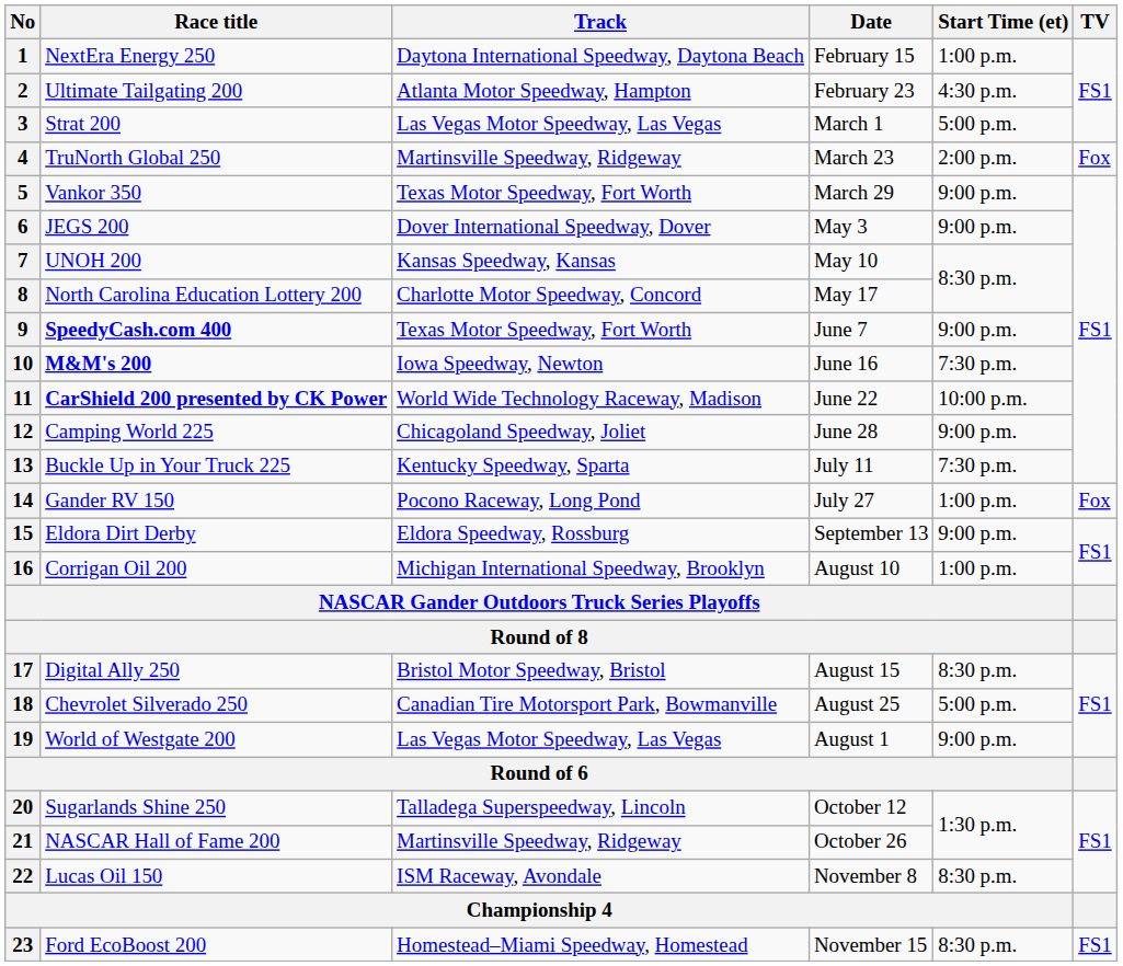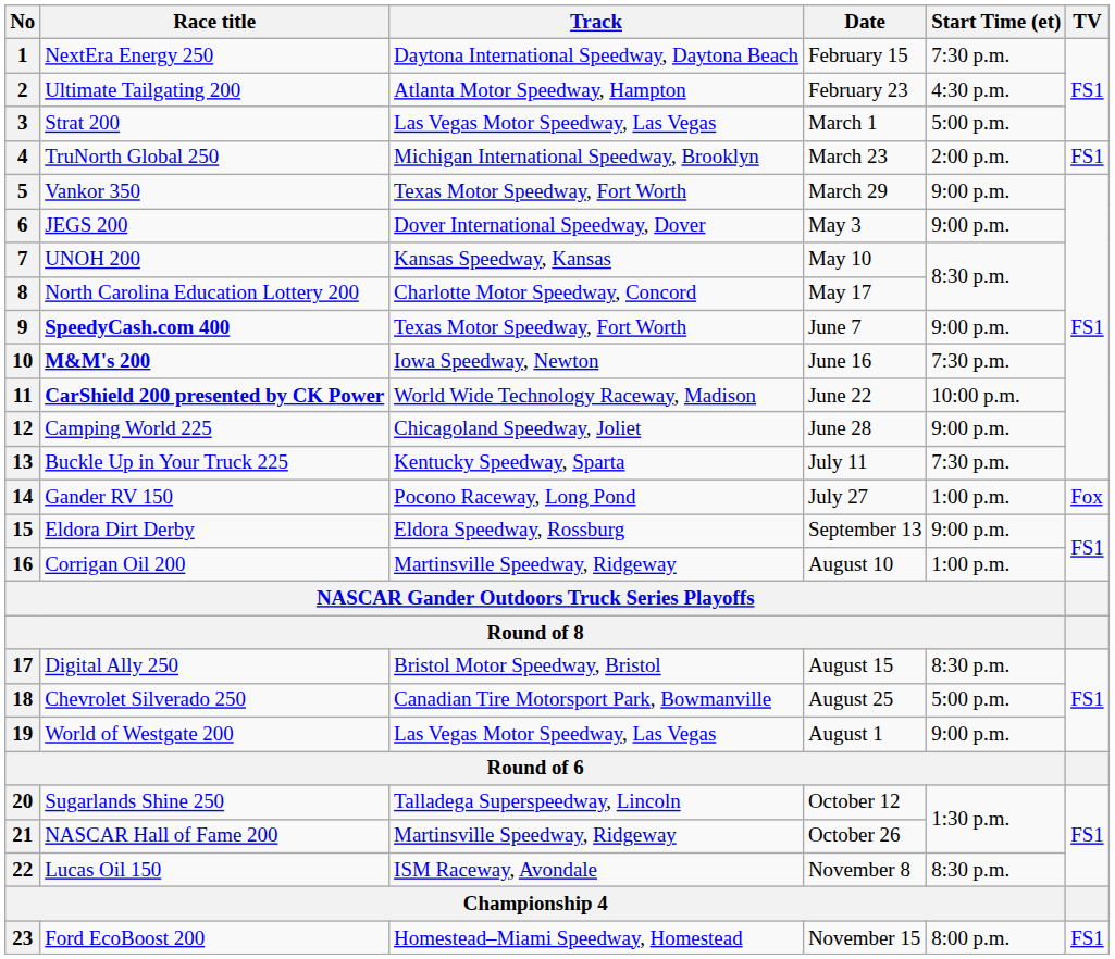1 | Start Time (et): 1:00 p.m. -> 7:30 p.m.
4 | Track: Martinsville Speedway, Ridgeway -> Michigan International Speedway, Brooklyn
4 | TV: Fox -> FS1
16 | Track: Michigan International Speedway, Brooklyn -> Martinsville Speedway, Ridgeway
23 | Start Time (et): 8:30 p.m. -> 8:00 p.m.
